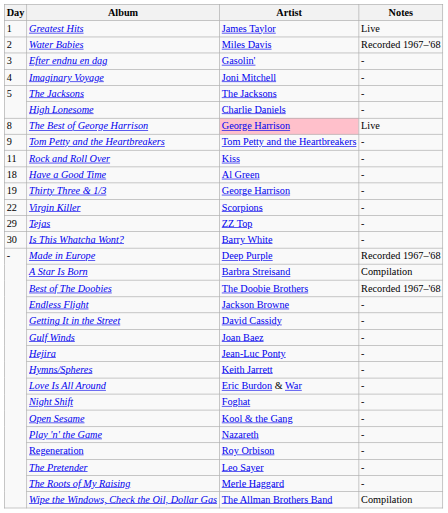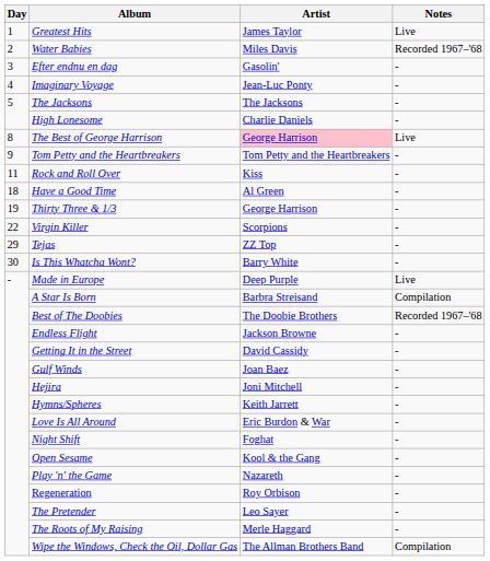Imaginary Voyage | Artist: Joni Mitchell -> Jean-Luc Ponty
Made in Europe | Notes: Recorded 1967–'68 -> Live
Hejira | Artist: Jean-Luc Ponty -> Joni Mitchell
